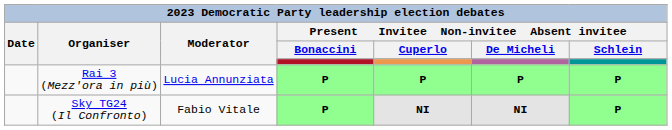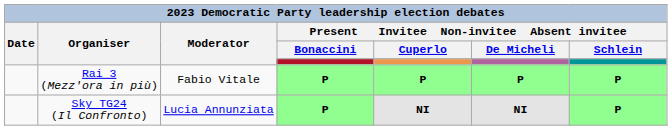Rai 3 (Mezz'ora in più) | Moderator: Lucia Annunziata -> Fabio Vitale
Sky TG24 (Il Confronto) | Moderator: Fabio Vitale -> Lucia Annunziata
